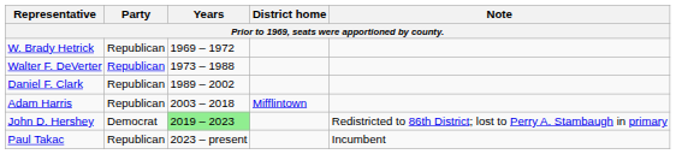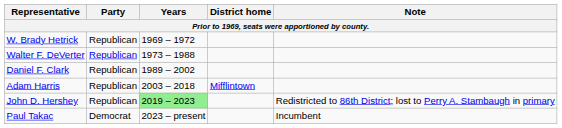John D. Hershey | Party: Democrat -> Republican
Paul Takac | Party: Republican -> Democrat
